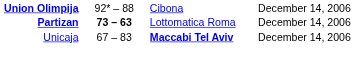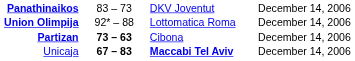+ row: Panathinaikos | 83 – 73 | DKV Joventut | December 14, 2006
Union Olimpija | column 3: Cibona -> Lottomatica Roma
Partizan | column 3: Lottomatica Roma -> Cibona
Unicaja | column 2: normal -> bold
